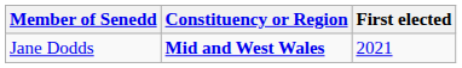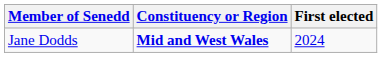Jane Dodds | First elected: 2021 -> 2024
